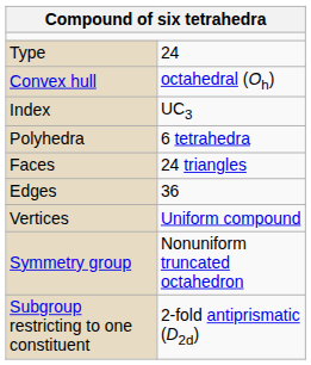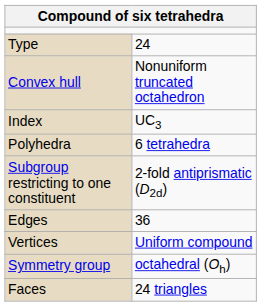Convex hull | column 2: octahedral (Oh) -> Nonuniform truncated octahedron
rows swapped: Faces <-> Subgroup restricting to one constituent
Symmetry group | column 2: Nonuniform truncated octahedron -> octahedral (Oh)
